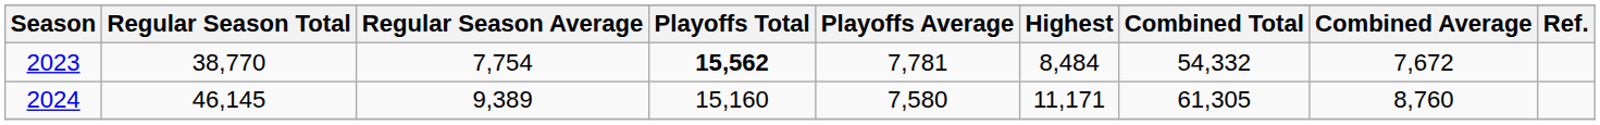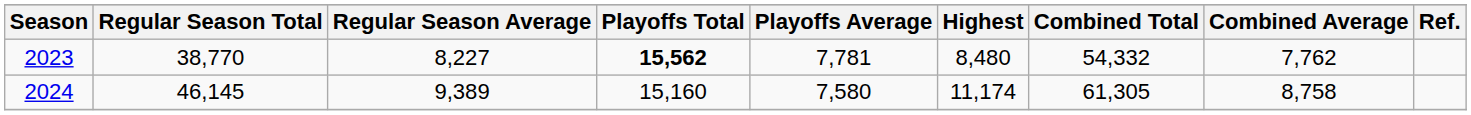2023 | Regular Season Average: 7,754 -> 8,227
2023 | Highest: 8,484 -> 8,480
2023 | Combined Average: 7,672 -> 7,762
2024 | Highest: 11,171 -> 11,174
2024 | Combined Average: 8,760 -> 8,758
